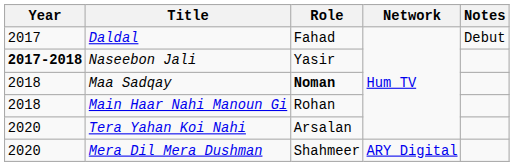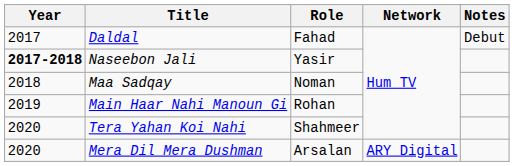Maa Sadqay | Role: bold -> normal
Main Haar Nahi Manoun Gi | Year: 2018 -> 2019
Tera Yahan Koi Nahi | Role: Arsalan -> Shahmeer
Mera Dil Mera Dushman | Role: Shahmeer -> Arsalan
